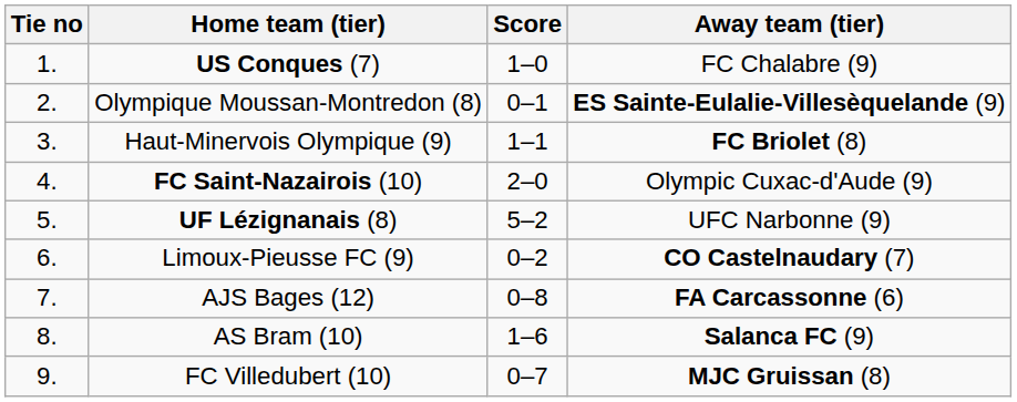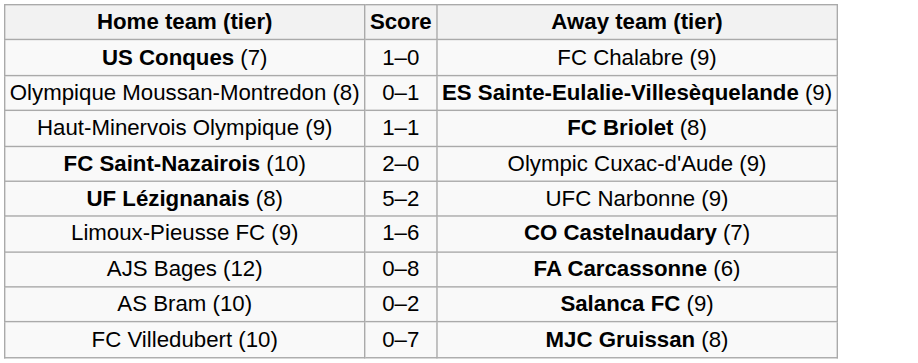- column: Tie no | 1. | 2. | 3. | 4. | 5. | 6. | 7. | 8. | 9.
Limoux-Pieusse FC (9) | Score: 0–2 -> 1–6
AS Bram (10) | Score: 1–6 -> 0–2
